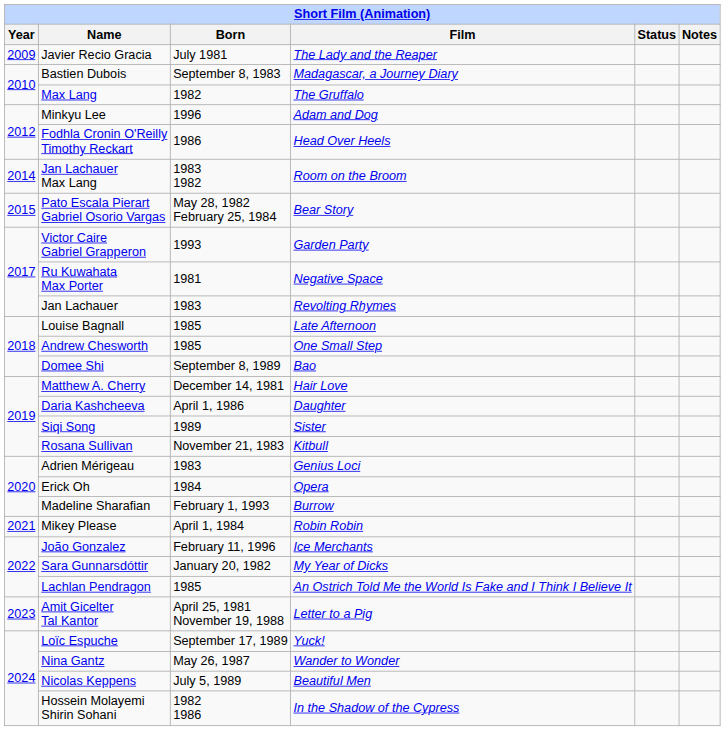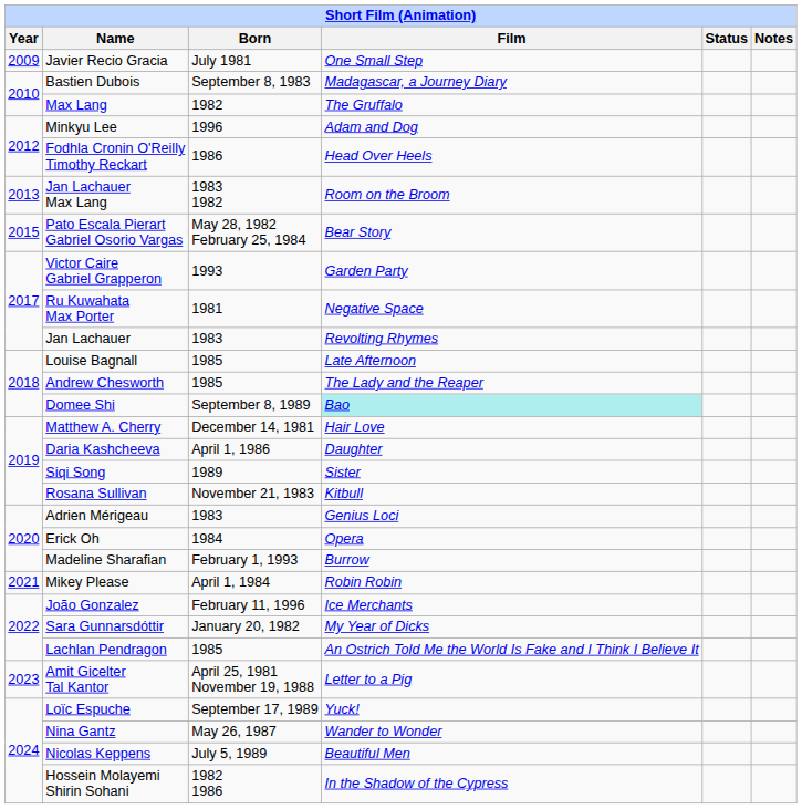Javier Recio Gracia | Film: The Lady and the Reaper -> One Small Step
Jan Lachauer Max Lang | Year: 2014 -> 2013
Andrew Chesworth | Film: One Small Step -> The Lady and the Reaper
Domee Shi | Film: no background -> paleturquoise background
